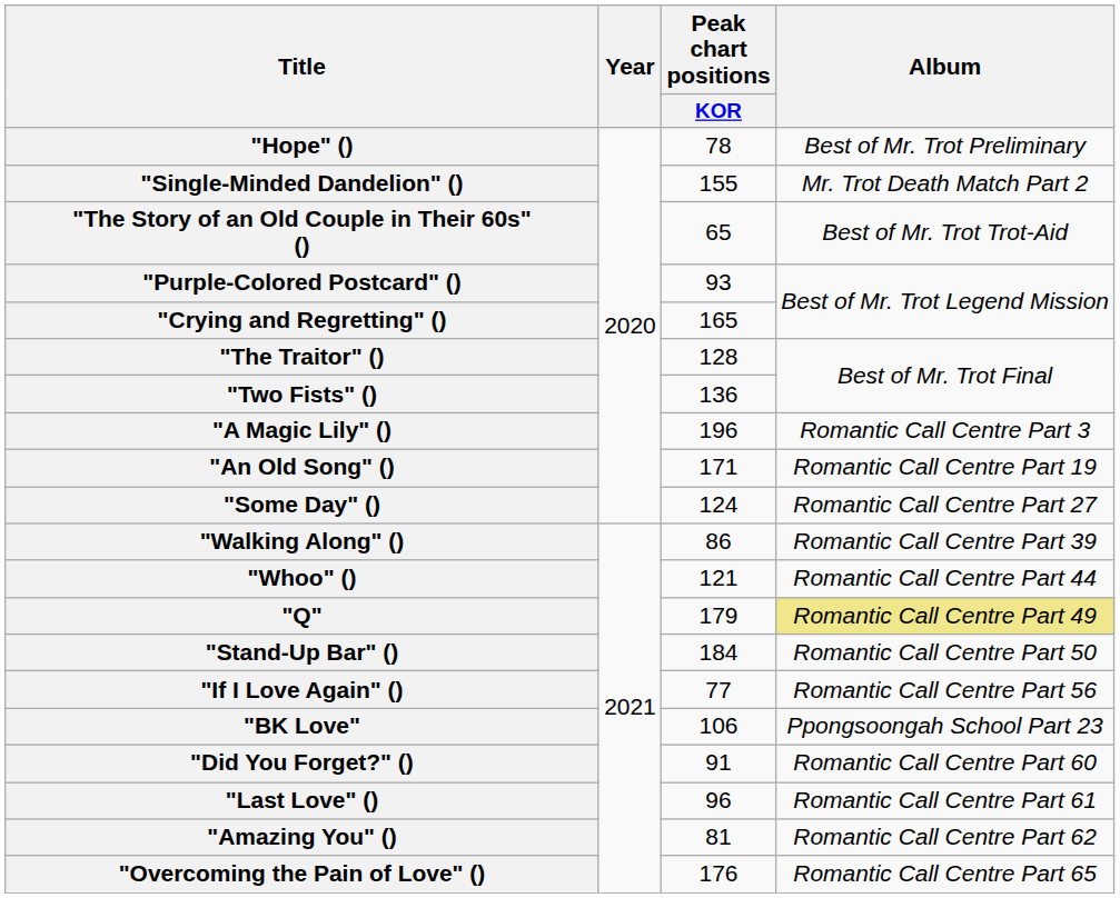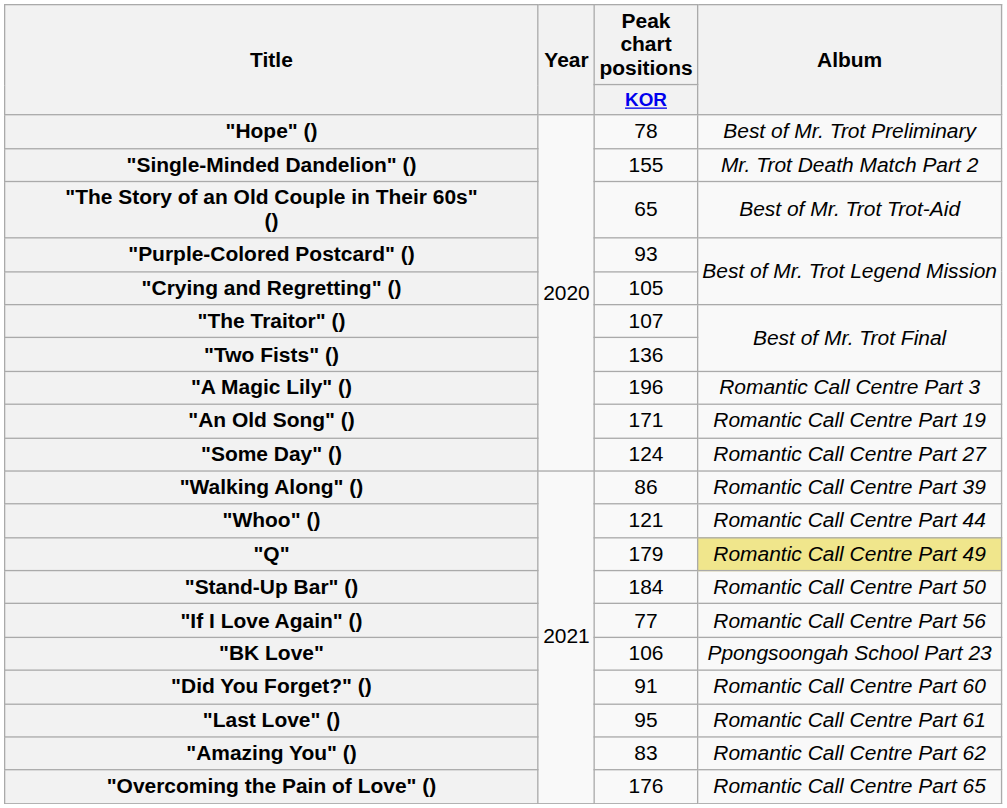"Crying and Regretting" () | Peak chart positions / KOR: 165 -> 105
"The Traitor" () | Peak chart positions / KOR: 128 -> 107
"Last Love" () | Peak chart positions / KOR: 96 -> 95
"Amazing You" () | Peak chart positions / KOR: 81 -> 83
